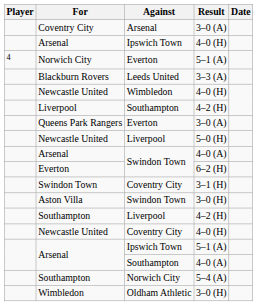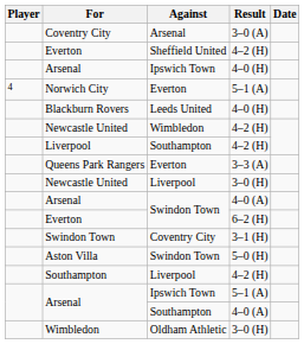+ row: Everton | Sheffield United | 4–2 (H)
Blackburn Rovers | Result: 3–3 (A) -> 4–0 (H)
Newcastle United / Wimbledon | Result: 4–0 (H) -> 4–2 (H)
Queens Park Rangers | Result: 3–0 (A) -> 3–3 (A)
Newcastle United / Liverpool | Result: 5–0 (H) -> 3–0 (H)
Aston Villa | Result: 3–0 (H) -> 5–0 (H)
- row: Newcastle United | Coventry City | 4–0 (H)
- row: Southampton | Norwich City | 5–4 (A)
